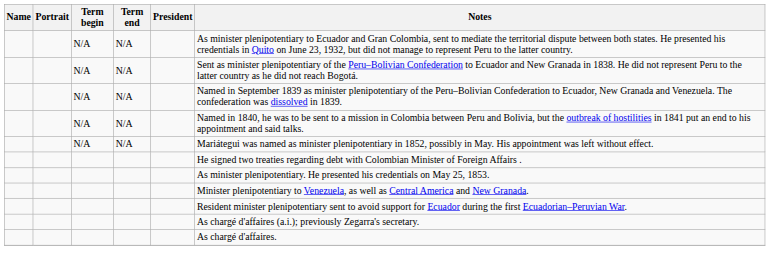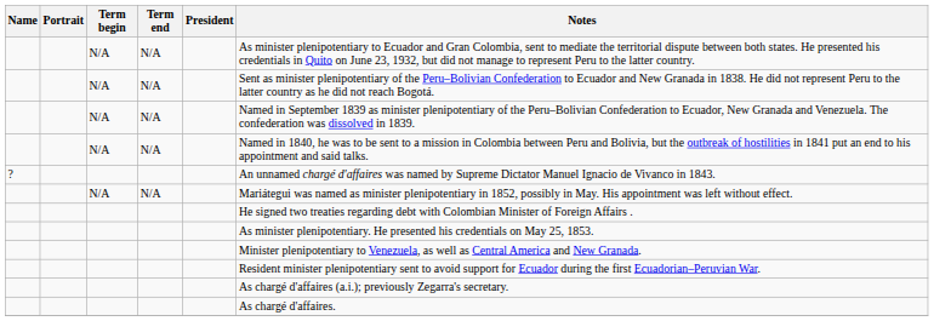+ row: ? | An unnamed chargé d'affaires was named by Supreme Dictator Manuel Ignacio de Vivanco in 1843.
